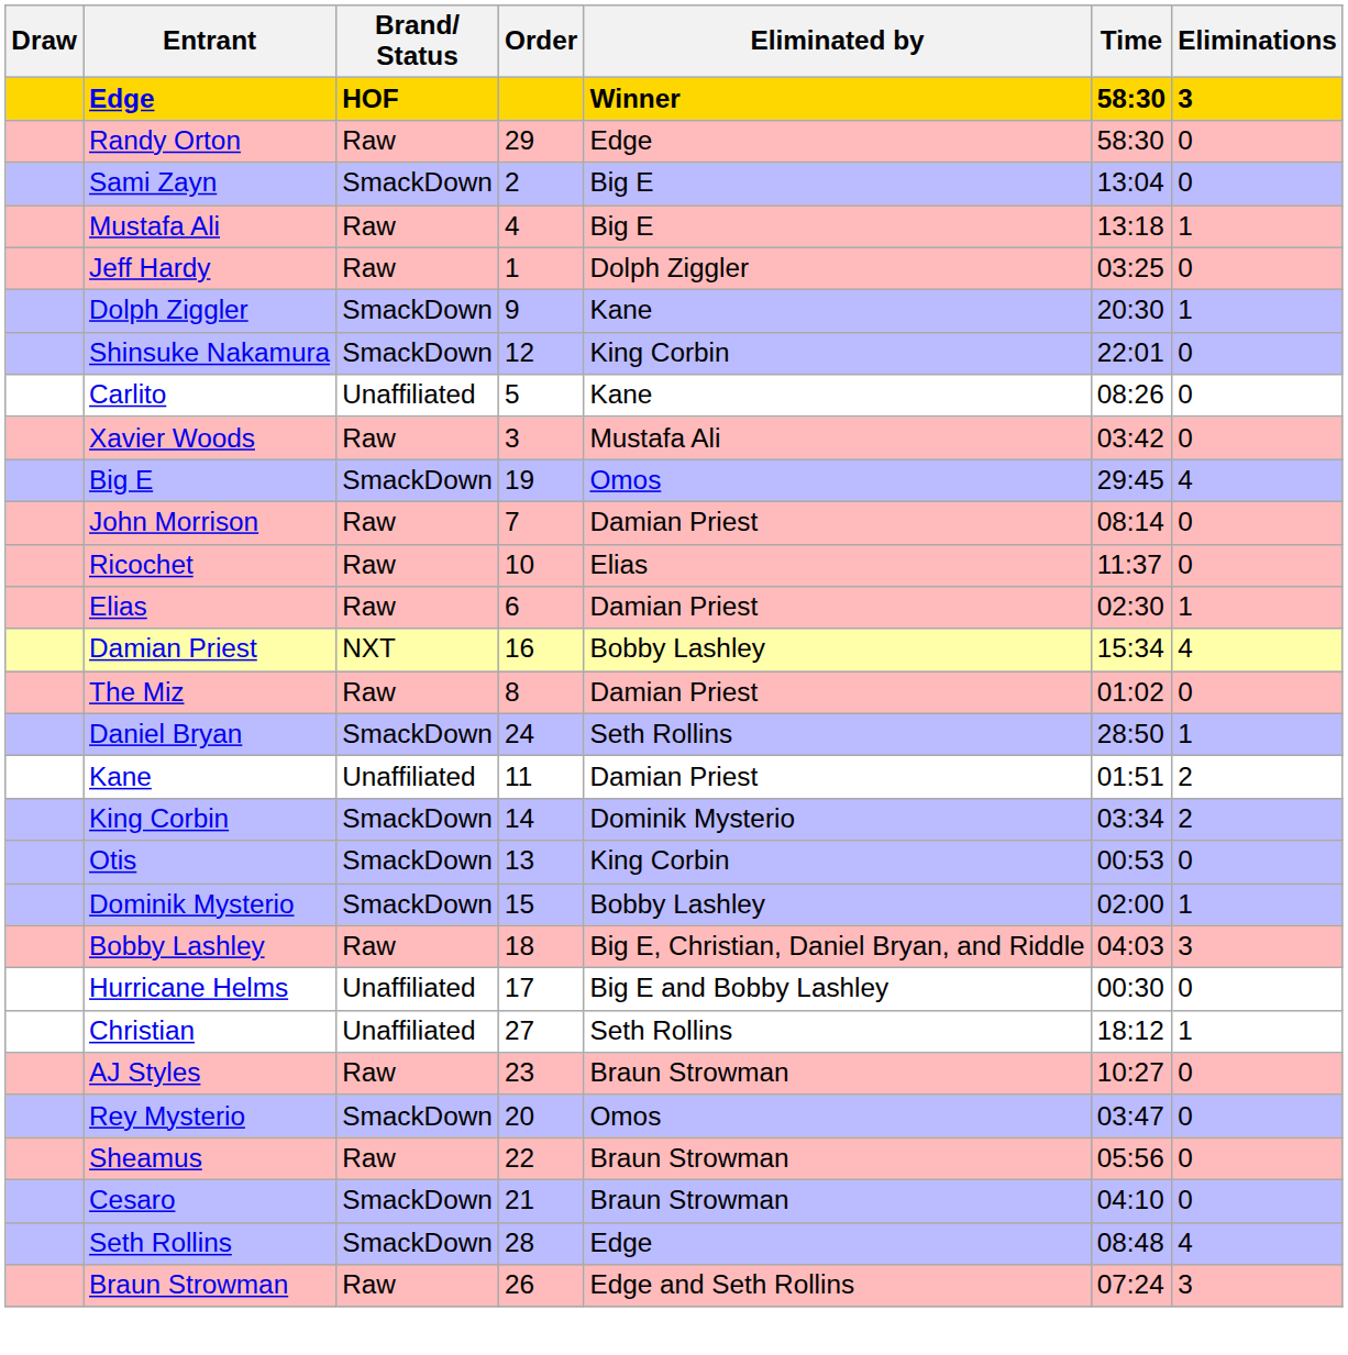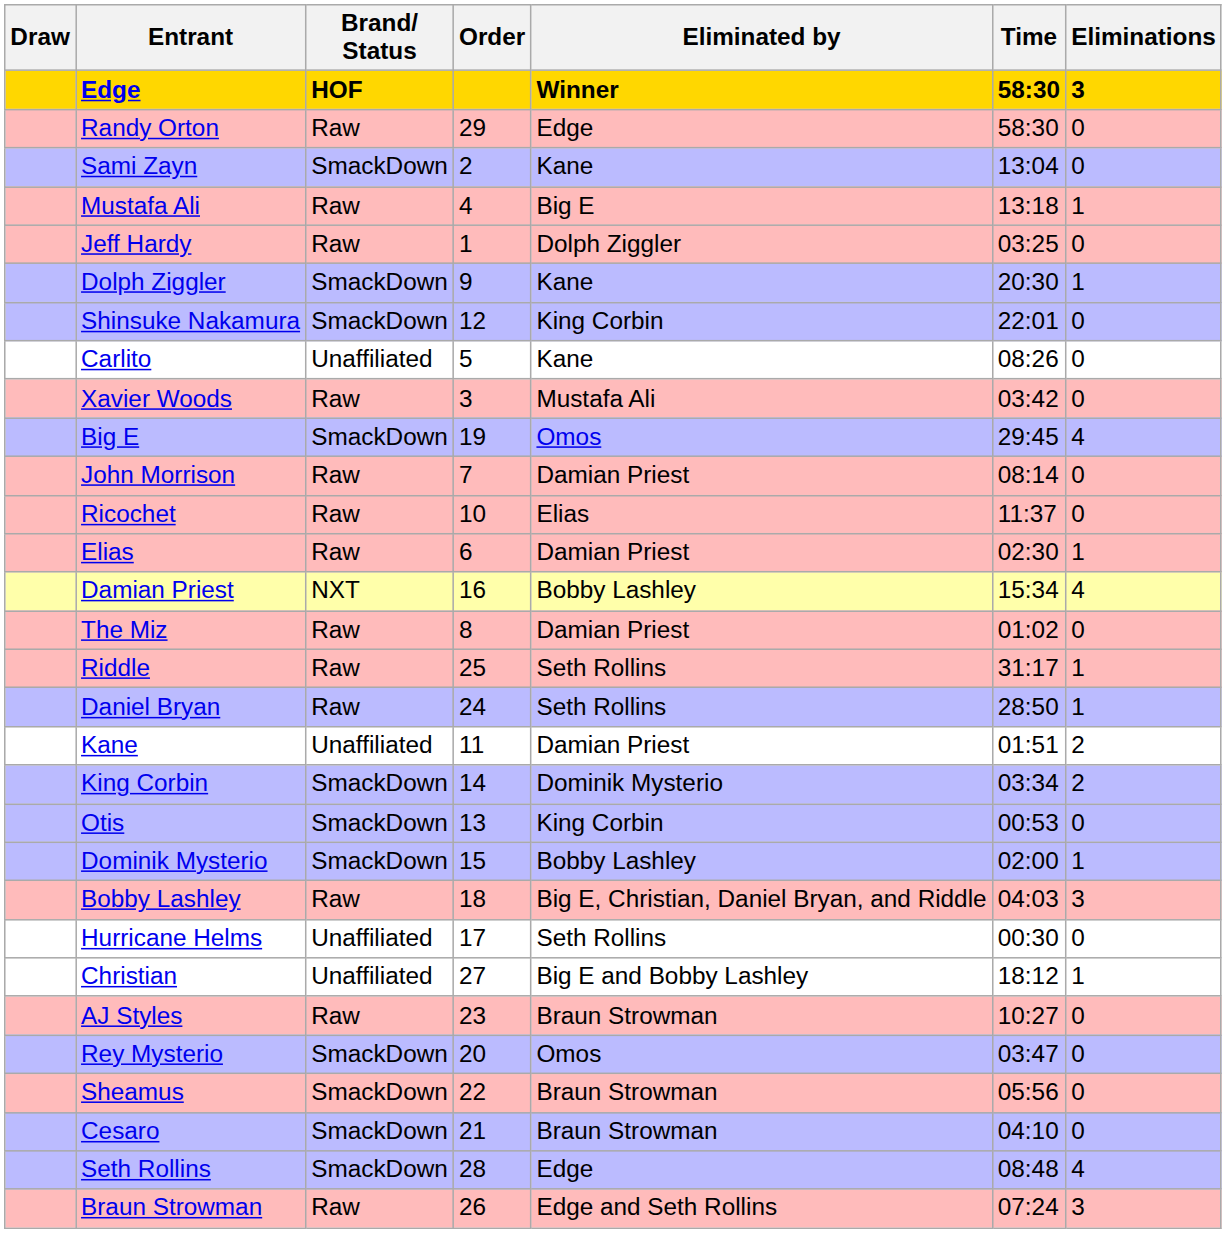Sami Zayn | Eliminated by: Big E -> Kane
+ row: Riddle | Raw | 25 | Seth Rollins | 31:17 | 1
Daniel Bryan | Brand/ Status: SmackDown -> Raw
Hurricane Helms | Eliminated by: Big E and Bobby Lashley -> Seth Rollins
Christian | Eliminated by: Seth Rollins -> Big E and Bobby Lashley
Sheamus | Brand/ Status: Raw -> SmackDown
